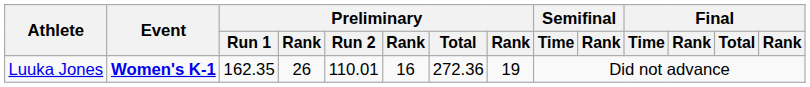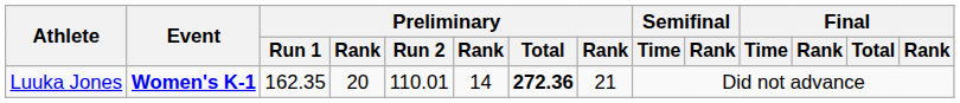Luuka Jones | column 4: 26 -> 20
Luuka Jones | column 6: 16 -> 14
Luuka Jones | Preliminary / Total: normal -> bold
Luuka Jones | column 8: 19 -> 21
